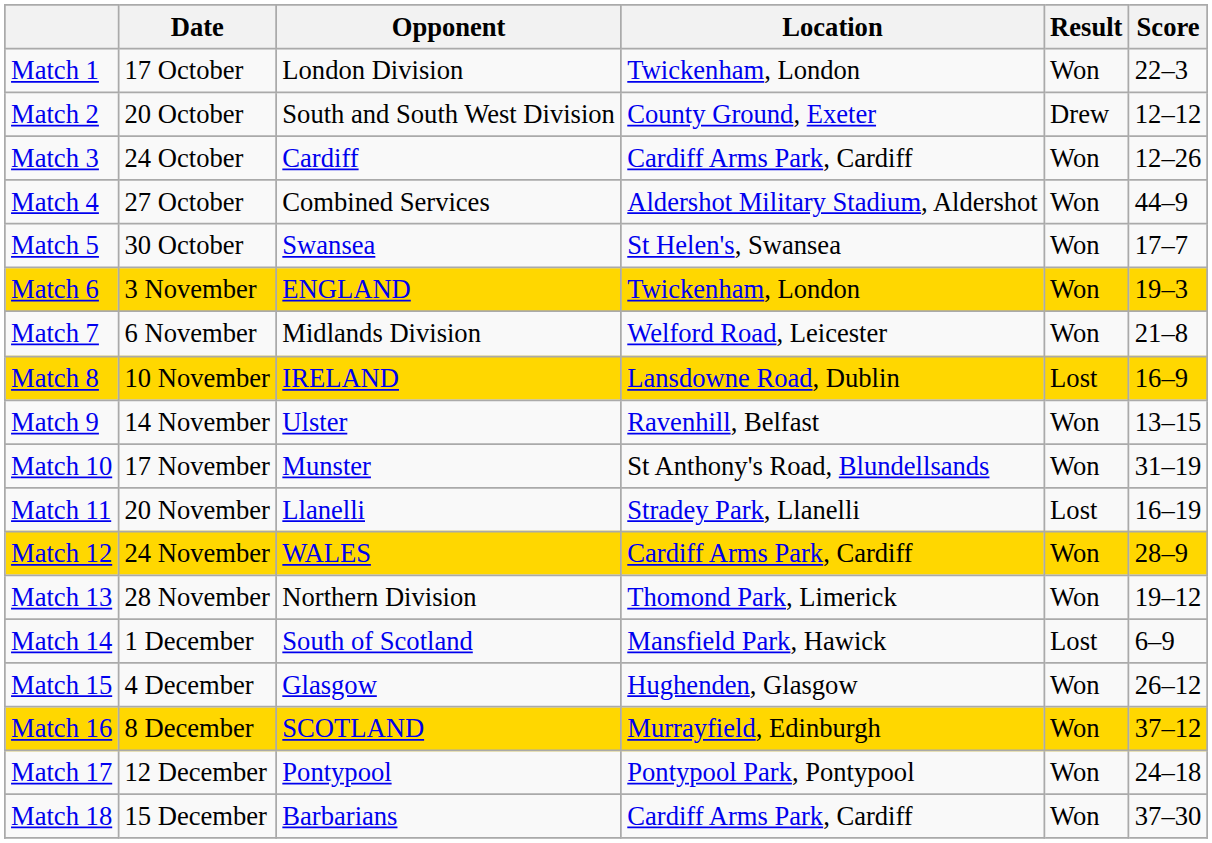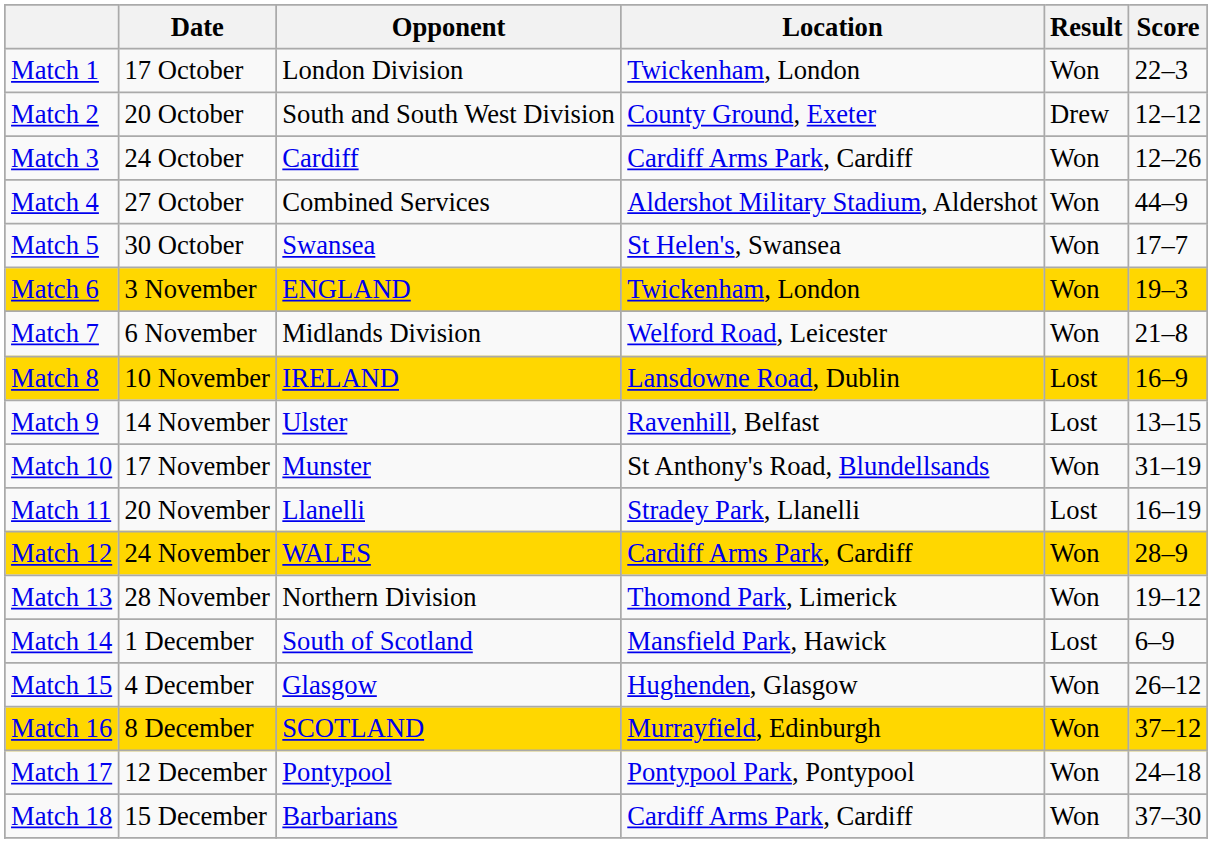Match 9 | Result: Won -> Lost
